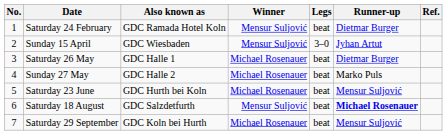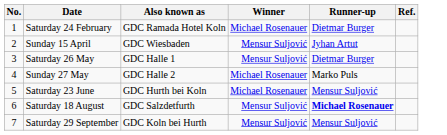- column: Legs | beat | 3–0 | beat | beat | beat | beat | beat
Saturday 24 February | Winner: Mensur Suljović -> Michael Rosenauer
Saturday 26 May | Winner: Michael Rosenauer -> Mensur Suljović
Saturday 29 September | Winner: Michael Rosenauer -> Mensur Suljović
